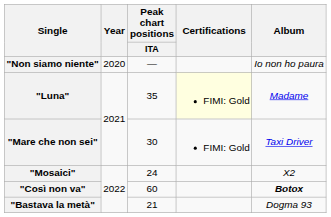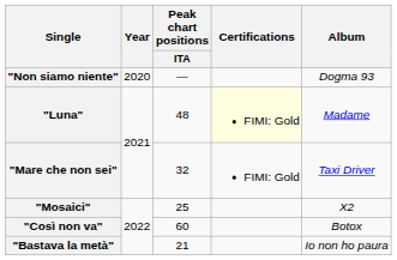"Non siamo niente" | Album: Io non ho paura -> Dogma 93
"Luna" | Peak chart positions / ITA: 35 -> 48
"Mare che non sei" | Peak chart positions / ITA: 30 -> 32
"Mosaici" | Peak chart positions / ITA: 24 -> 25
"Così non va" | Album: bold -> normal
"Bastava la metà" | Album: Dogma 93 -> Io non ho paura
